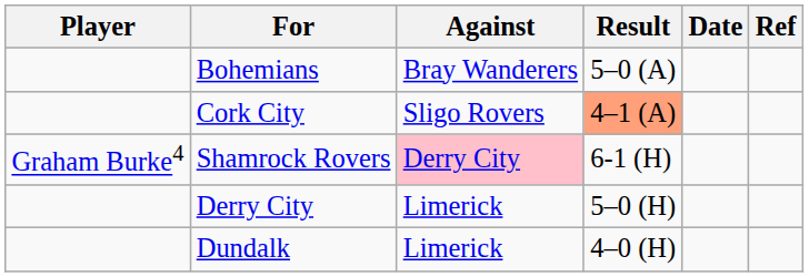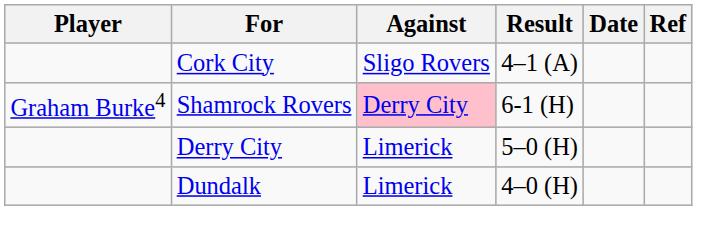- row: Bohemians | Bray Wanderers | 5–0 (A)
Cork City | Result: lightsalmon background -> no background
